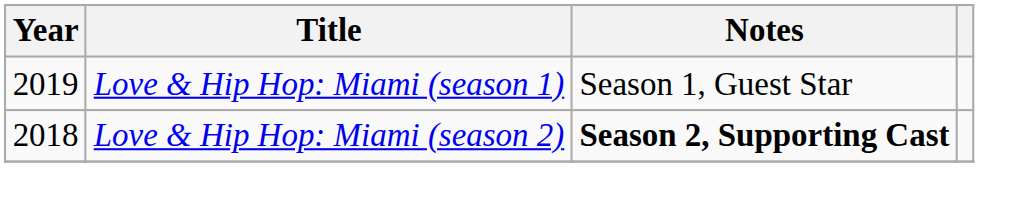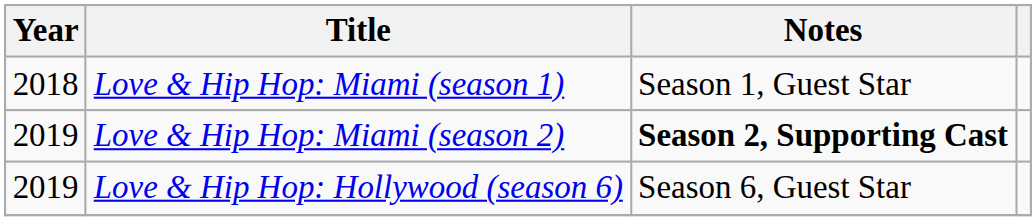Love & Hip Hop: Miami (season 1) | Year: 2019 -> 2018
Love & Hip Hop: Miami (season 2) | Year: 2018 -> 2019
+ row: 2019 | Love & Hip Hop: Hollywood (season 6) | Season 6, Guest Star
